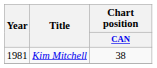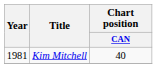Kim Mitchell | Chart position / CAN: 38 -> 40
